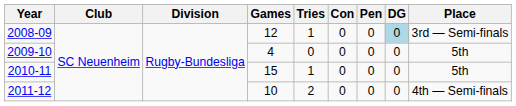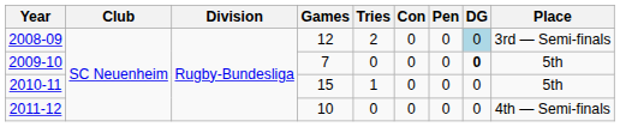2008-09 | Tries: 1 -> 2
2009-10 | Games: 4 -> 7
2009-10 | DG: normal -> bold
2011-12 | Tries: 2 -> 0
